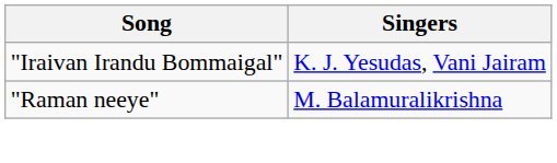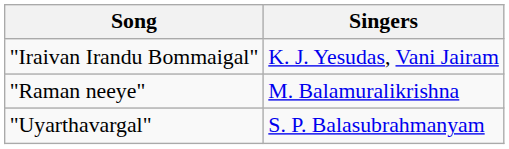+ row: "Uyarthavargal" | S. P. Balasubrahmanyam
